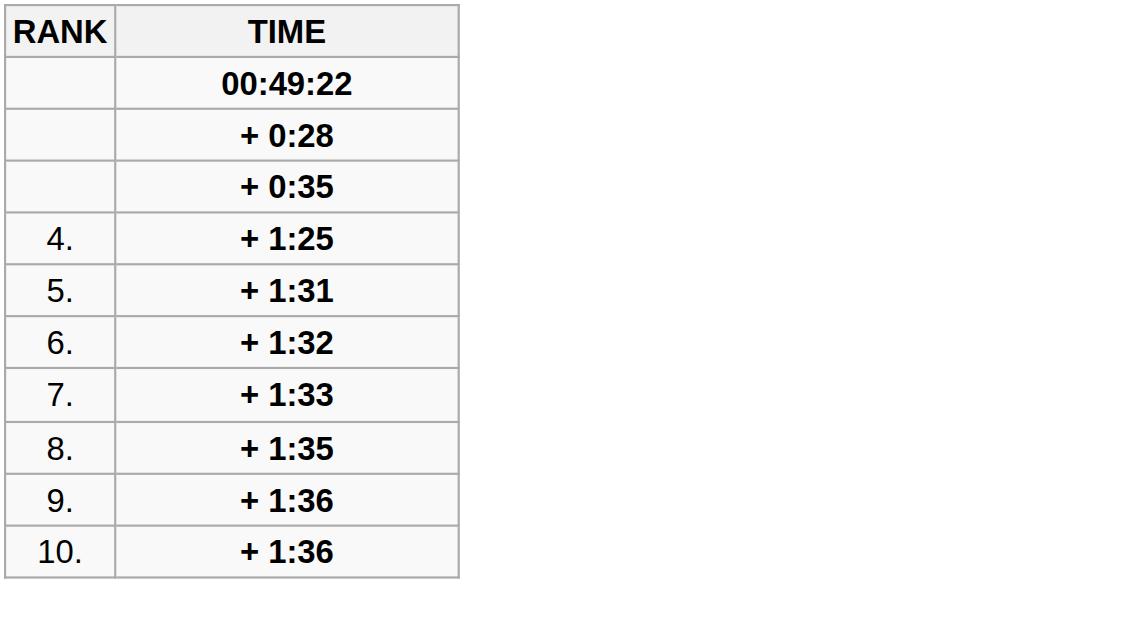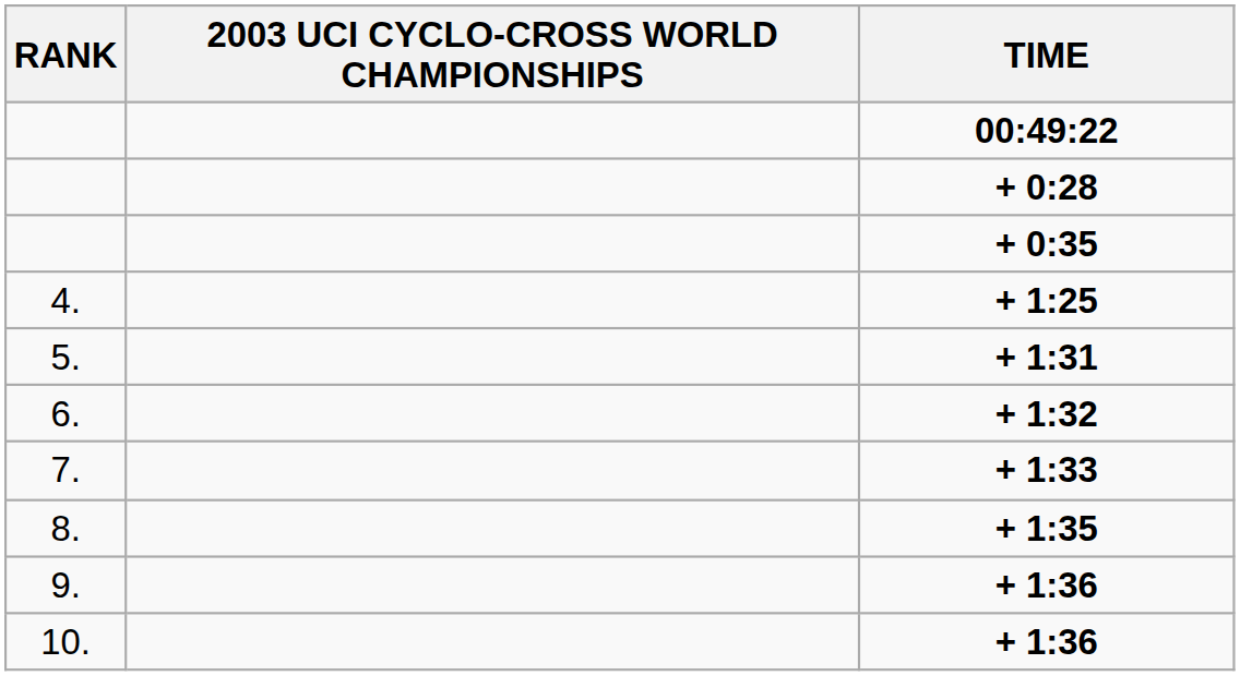+ column: 2003 UCI CYCLO-CROSS WORLD CHAMPIONSHIPS
